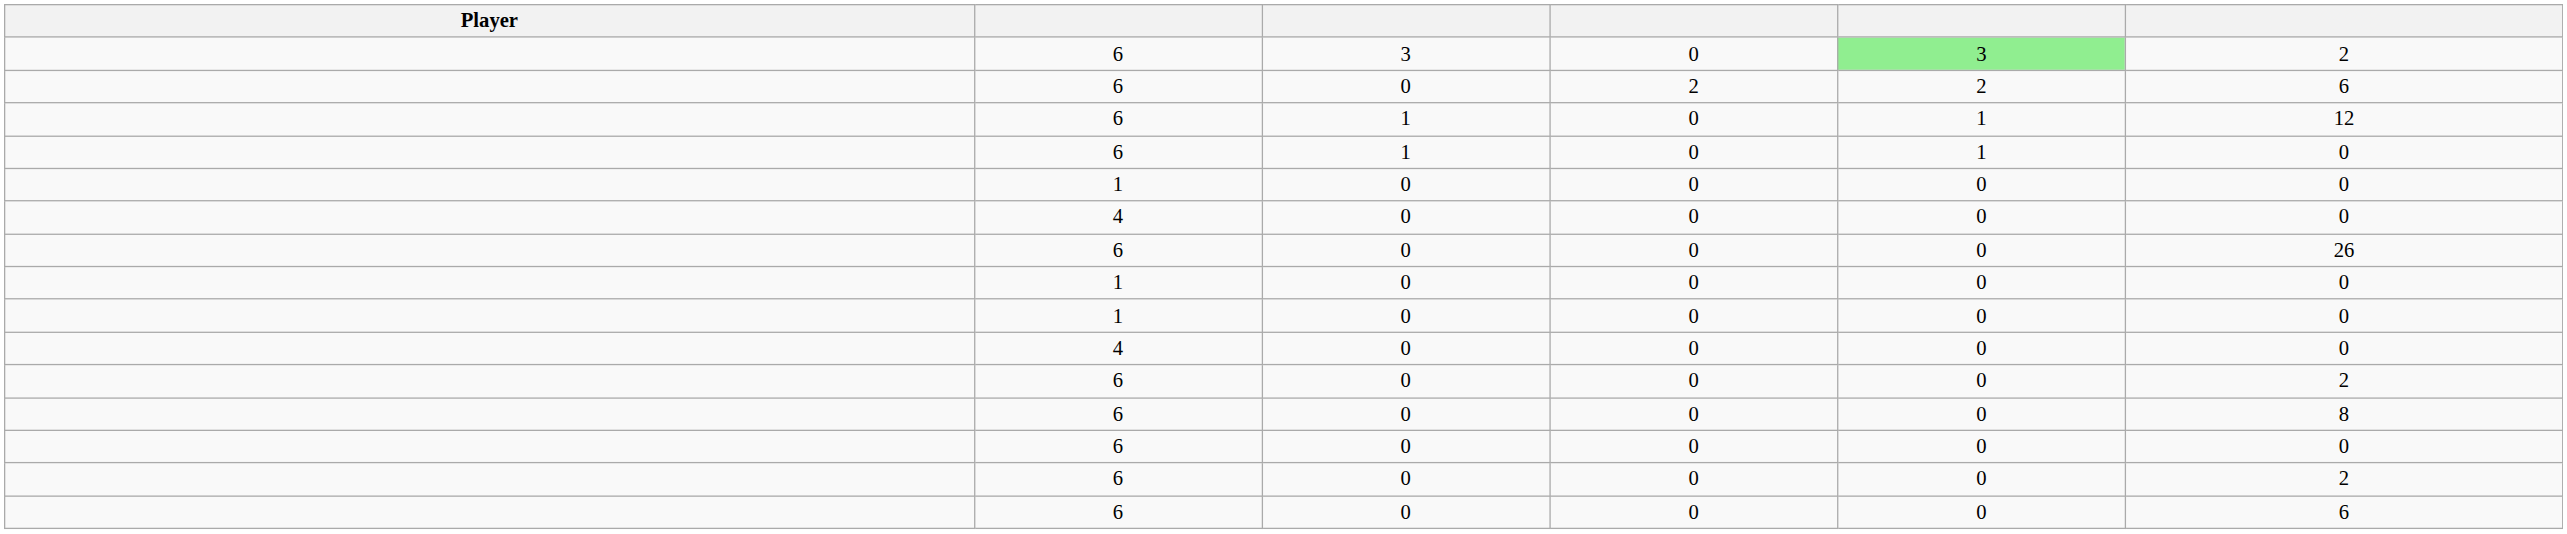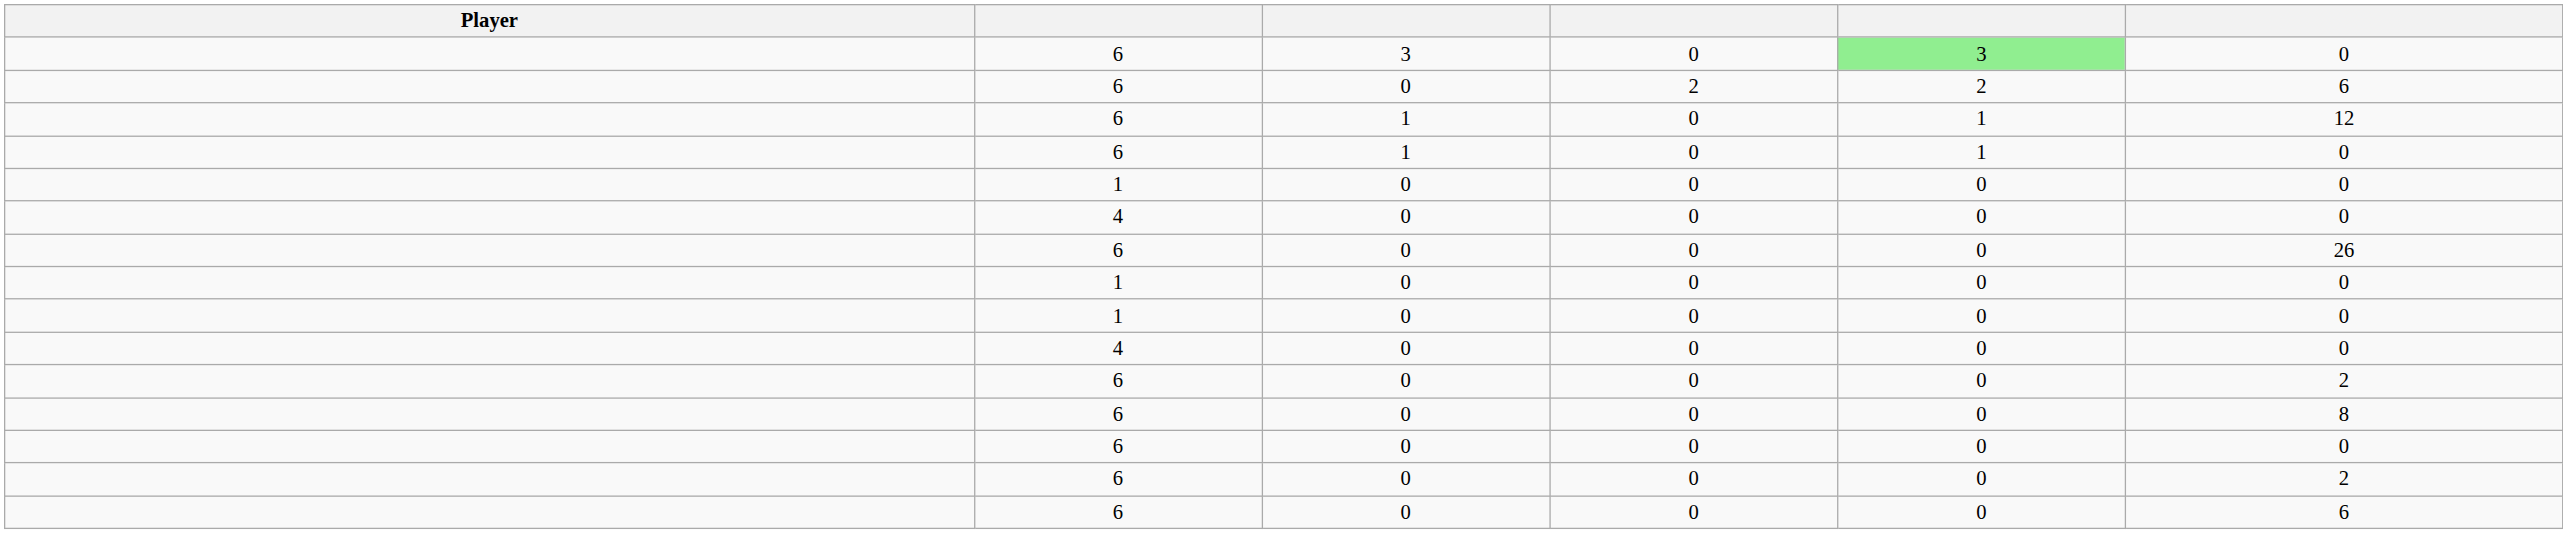6 / 3 | column 6: 2 -> 0
